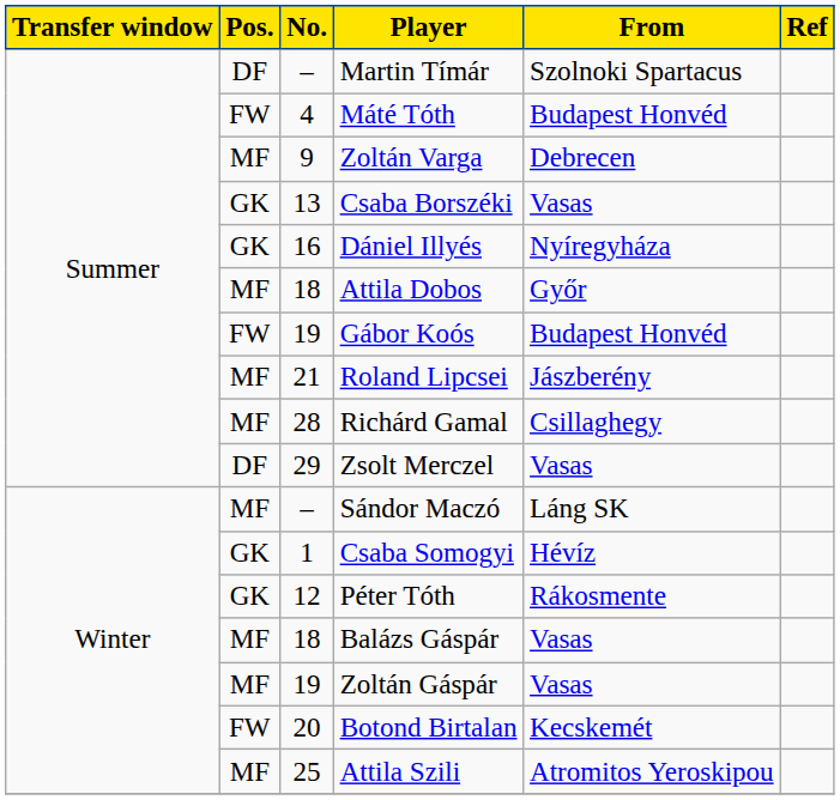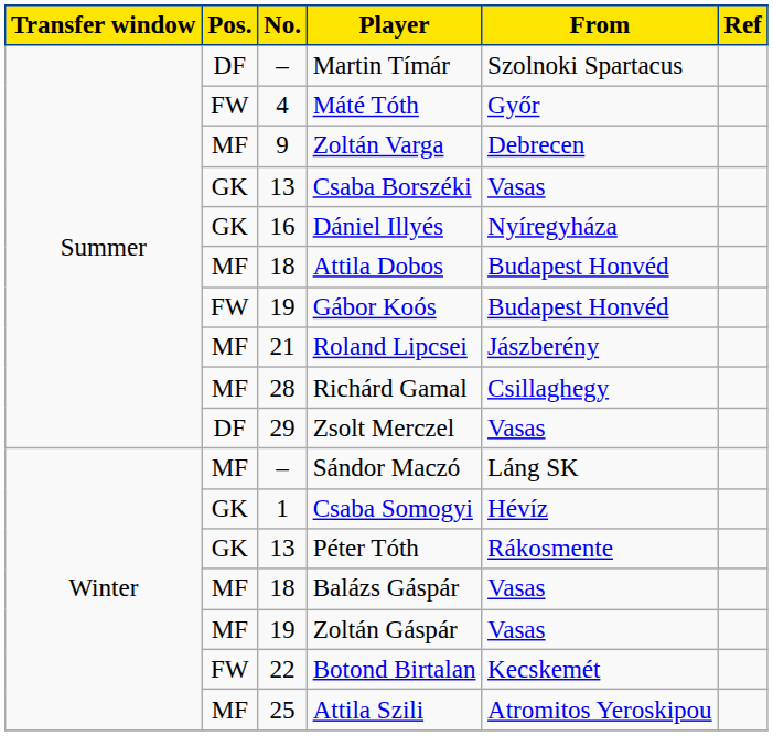Máté Tóth | From: Budapest Honvéd -> Győr
Attila Dobos | From: Győr -> Budapest Honvéd
Péter Tóth | No.: 12 -> 13
Botond Birtalan | No.: 20 -> 22
